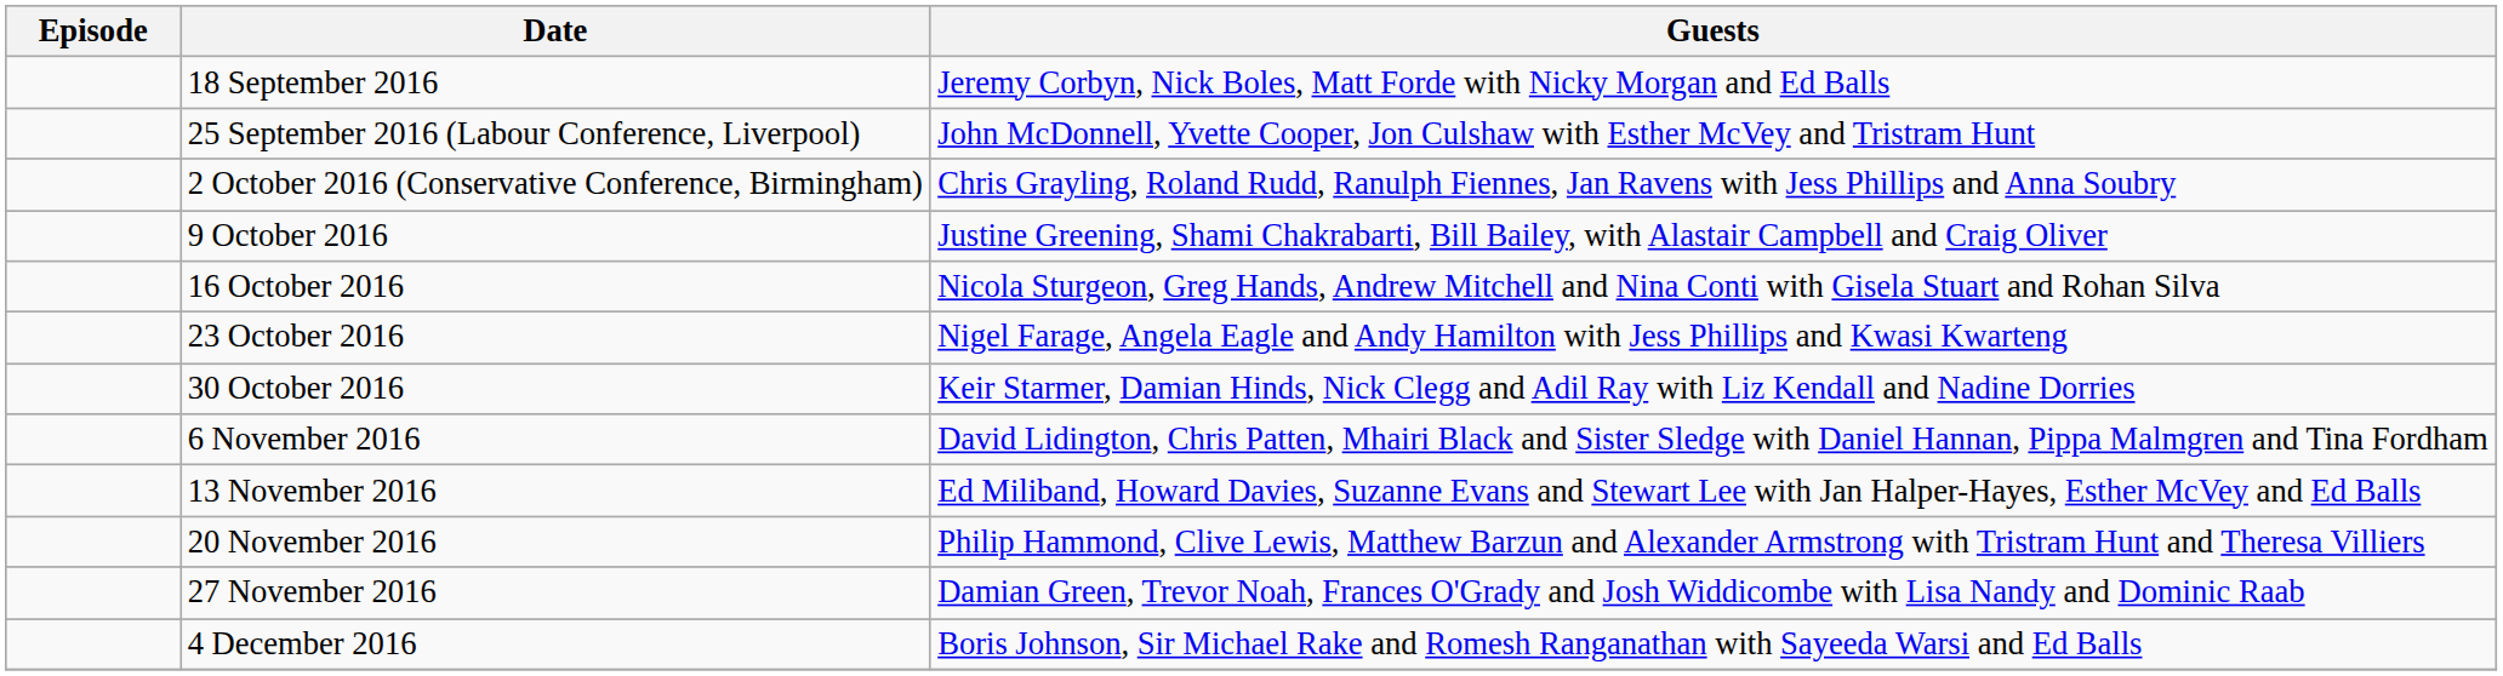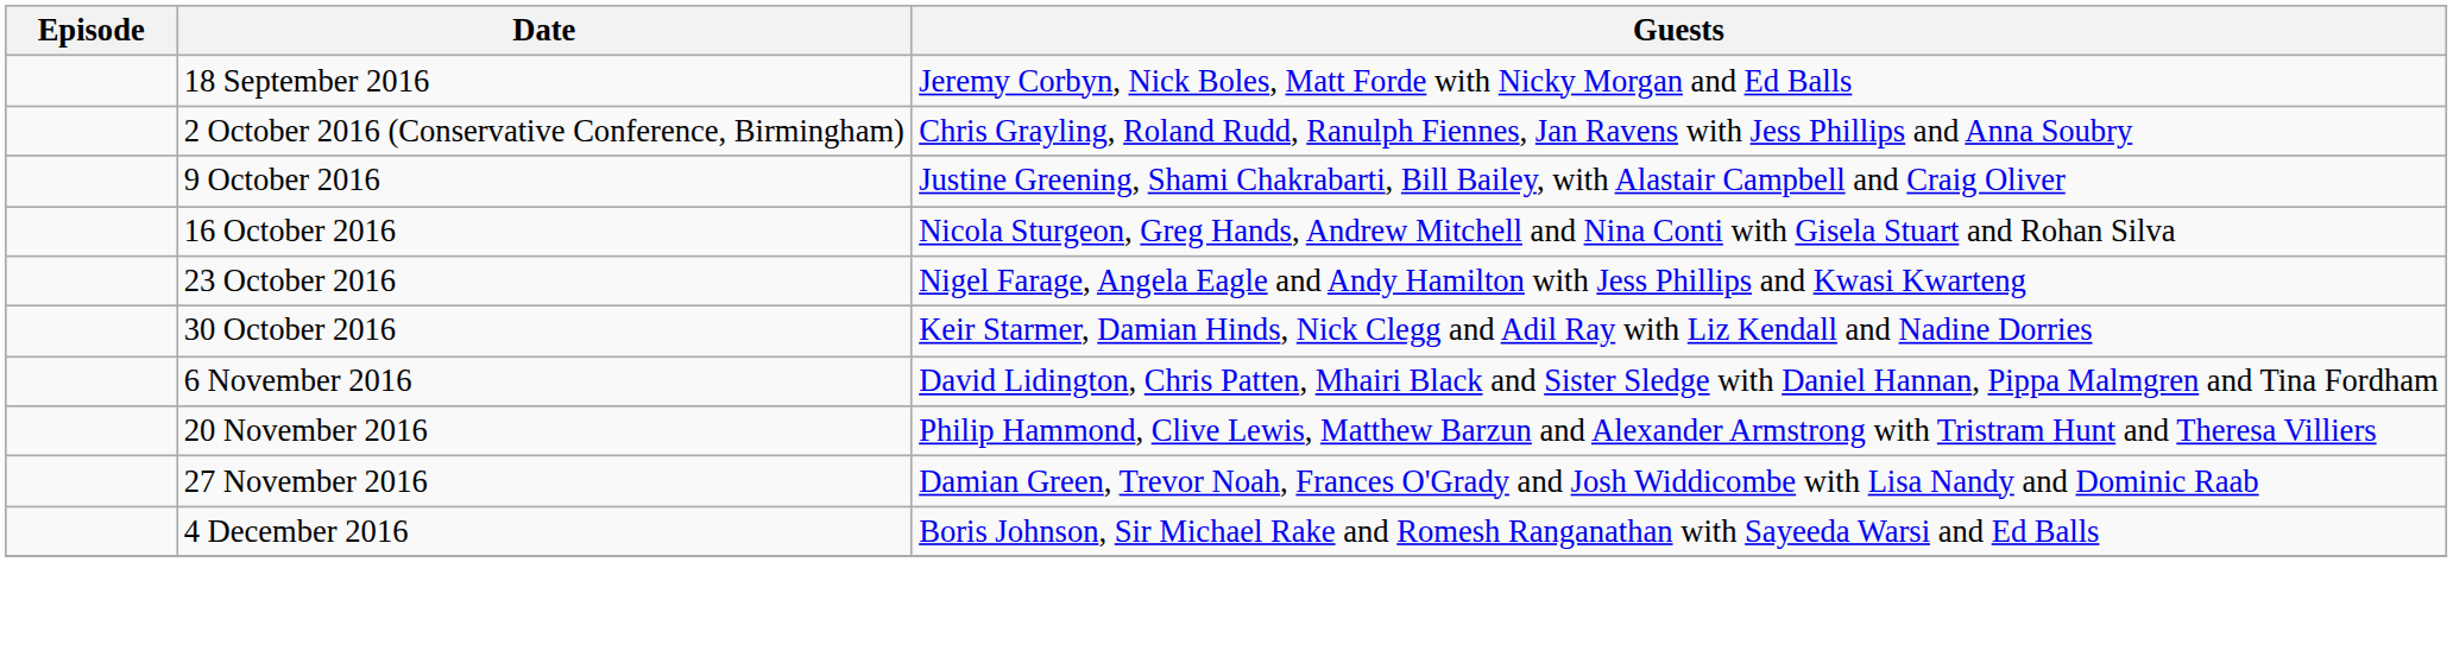- row: 25 September 2016 (Labour Conference, Liverpool) | John McDonnell, Yvette Cooper, Jon Culshaw with Esther McVey and Tristram Hunt
- row: 13 November 2016 | Ed Miliband, Howard Davies, Suzanne Evans and Stewart Lee with Jan Halper-Hayes, Esther McVey and Ed Balls
